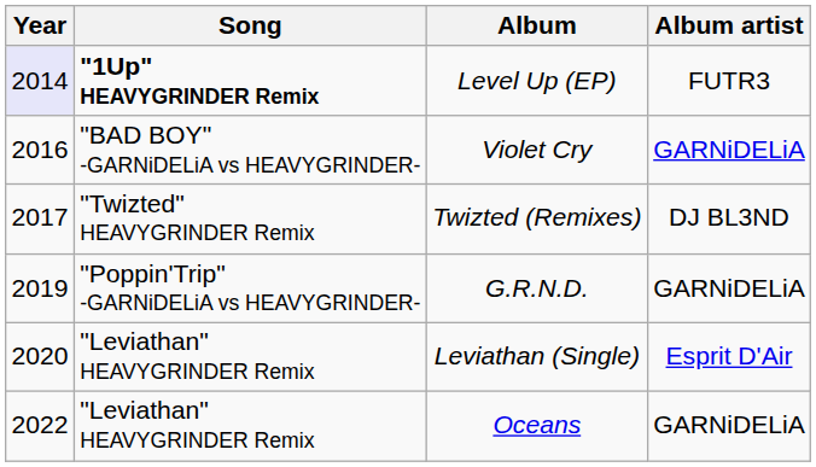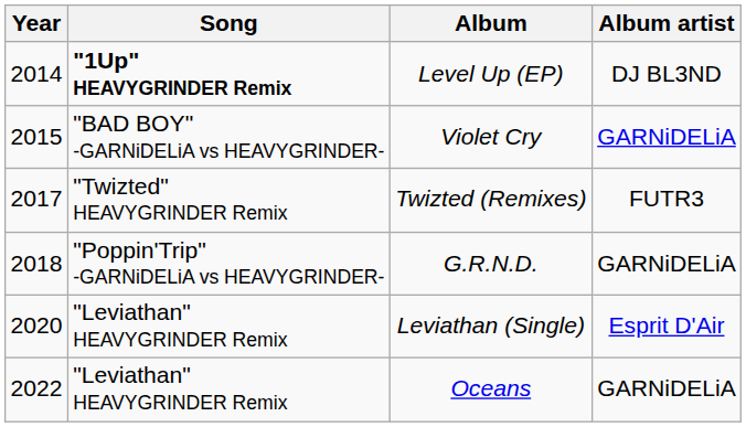Level Up (EP) | Year: lavender background -> no background
Level Up (EP) | Album artist: FUTR3 -> DJ BL3ND
Violet Cry | Year: 2016 -> 2015
Twizted (Remixes) | Album artist: DJ BL3ND -> FUTR3
G.R.N.D. | Year: 2019 -> 2018
